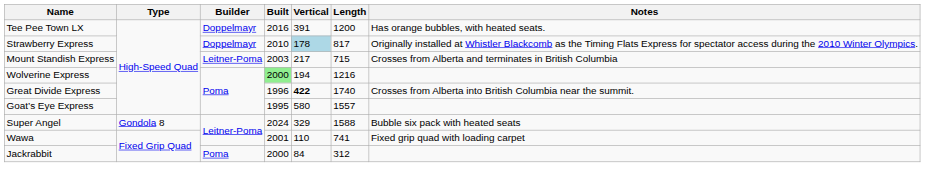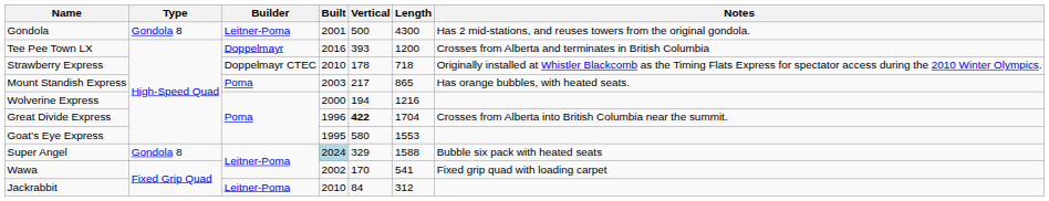+ row: Gondola | Gondola 8 | Leitner-Poma | 2001 | 500 | 4300 | Has 2 mid-stations, and reuses towers from the original gondola.
Tee Pee Town LX | Vertical: 391 -> 393
Tee Pee Town LX | Notes: Has orange bubbles, with heated seats. -> Crosses from Alberta and terminates in British Columbia
Strawberry Express | Builder: Doppelmayr -> Doppelmayr CTEC
Strawberry Express | Vertical: lightblue background -> no background
Strawberry Express | Length: 817 -> 718
Mount Standish Express | Builder: Leitner-Poma -> Poma
Mount Standish Express | Length: 715 -> 865
Mount Standish Express | Notes: Crosses from Alberta and terminates in British Columbia -> Has orange bubbles, with heated seats.
Wolverine Express | Built: lightgreen background -> no background
Great Divide Express | Length: 1740 -> 1704
Goat’s Eye Express | Length: 1557 -> 1553
Super Angel | Built: no background -> lightblue background
Wawa | Built: 2001 -> 2002
Wawa | Vertical: 110 -> 170
Wawa | Length: 741 -> 541
Jackrabbit | Builder: Poma -> Leitner-Poma
Jackrabbit | Built: 2000 -> 2010
